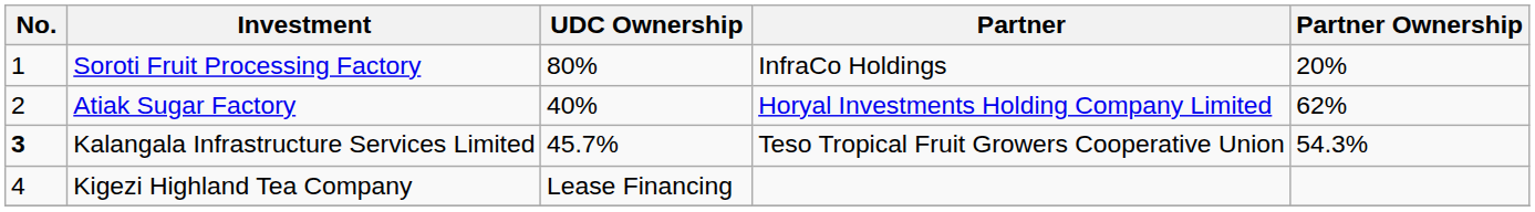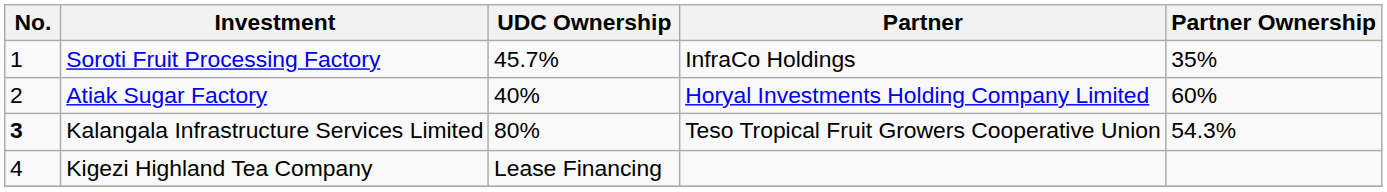Soroti Fruit Processing Factory | UDC Ownership: 80% -> 45.7%
Soroti Fruit Processing Factory | Partner Ownership: 20% -> 35%
Atiak Sugar Factory | Partner Ownership: 62% -> 60%
Kalangala Infrastructure Services Limited | UDC Ownership: 45.7% -> 80%
